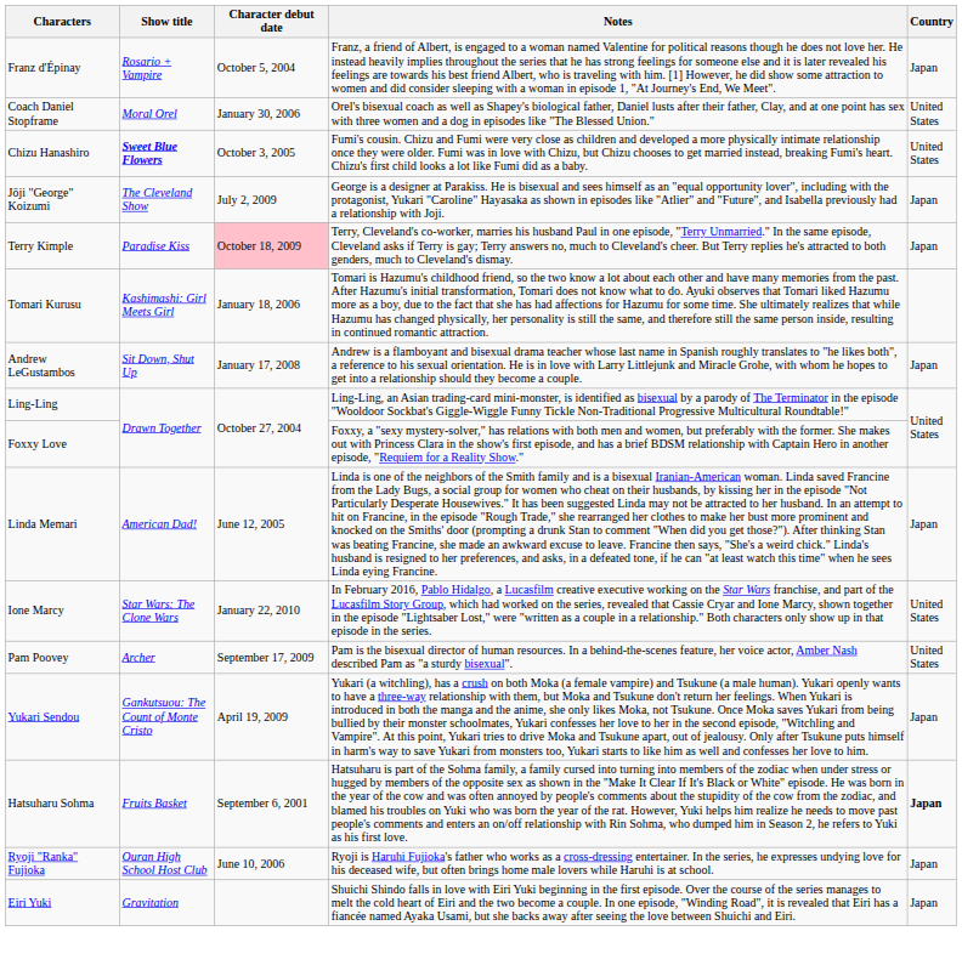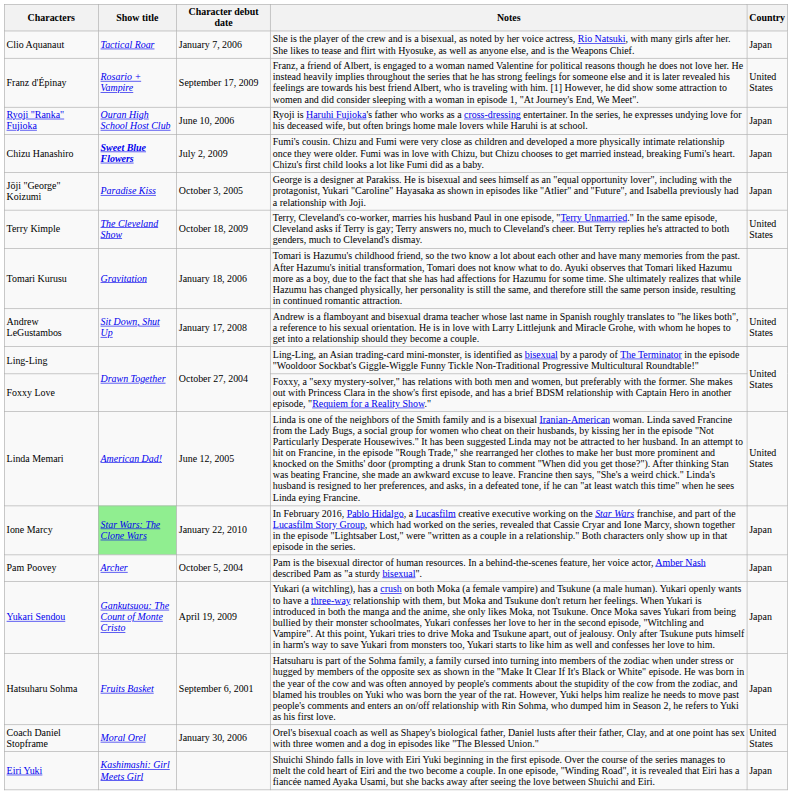+ row: Clio Aquanaut | Tactical Roar | January 7, 2006 | She is the player of the crew and is a bisexual, as noted by her voice actress, Rio Natsuki, with many girls after her. She likes to tease and flirt with Hyosuke, as well as anyone else, and is the Weapons Chief. | Japan
Franz d'Épinay | Character debut date: October 5, 2004 -> September 17, 2009
Franz d'Épinay | Country: Japan -> United States
rows swapped: Ryoji "Ranka" Fujioka <-> Coach Daniel Stopframe
Chizu Hanashiro | Character debut date: October 3, 2005 -> July 2, 2009
Chizu Hanashiro | Country: United States -> Japan
Jōji "George" Koizumi | Show title: The Cleveland Show -> Paradise Kiss
Jōji "George" Koizumi | Character debut date: July 2, 2009 -> October 3, 2005
Terry Kimple | Show title: Paradise Kiss -> The Cleveland Show
Terry Kimple | Character debut date: pink background -> no background
Terry Kimple | Country: Japan -> United States
Tomari Kurusu | Show title: Kashimashi: Girl Meets Girl -> Gravitation
Andrew LeGustambos | Country: Japan -> United States
Linda Memari | Country: Japan -> United States
Ione Marcy | Show title: no background -> lightgreen background
Ione Marcy | Country: United States -> Japan
Pam Poovey | Character debut date: September 17, 2009 -> October 5, 2004
Pam Poovey | Country: United States -> Japan
Hatsuharu Sohma | Country: bold -> normal
Eiri Yuki | Show title: Gravitation -> Kashimashi: Girl Meets Girl
